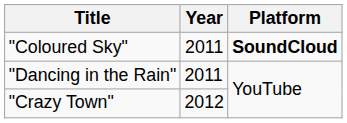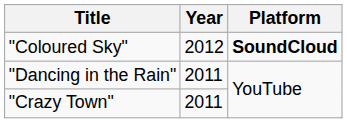"Coloured Sky" | Year: 2011 -> 2012
"Crazy Town" | Year: 2012 -> 2011
